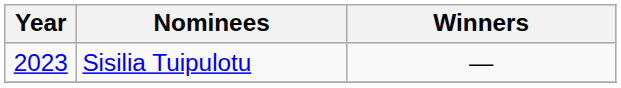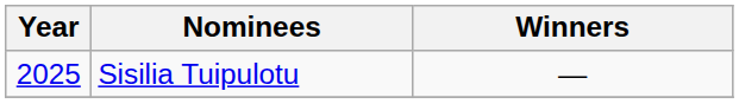Sisilia Tuipulotu | Year: 2023 -> 2025
